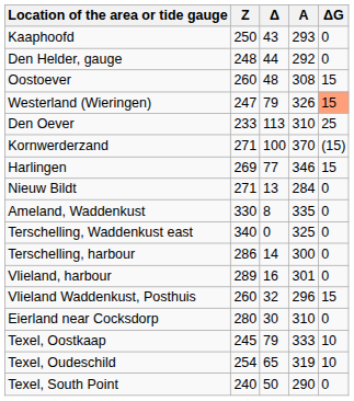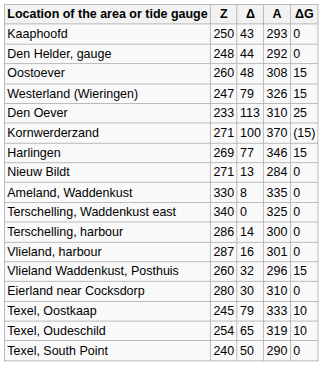Westerland (Wieringen) | ΔG: lightsalmon background -> no background
Vlieland, harbour | Z: 289 -> 287
